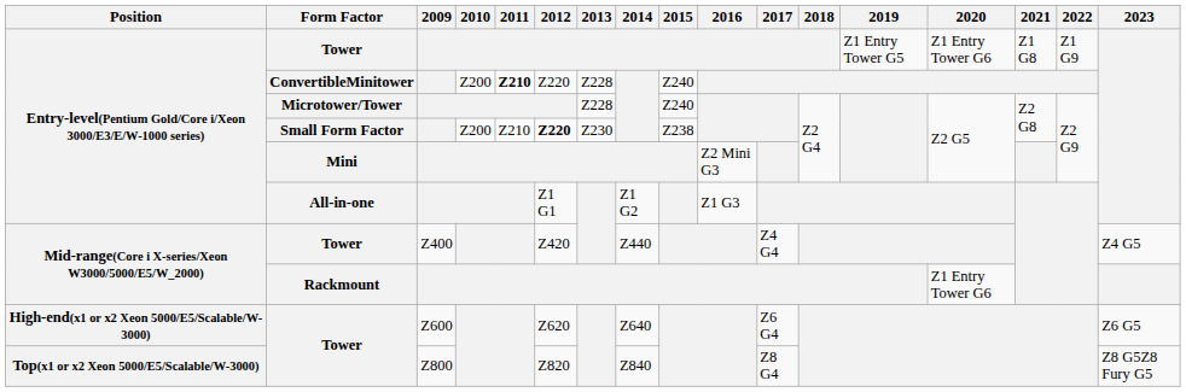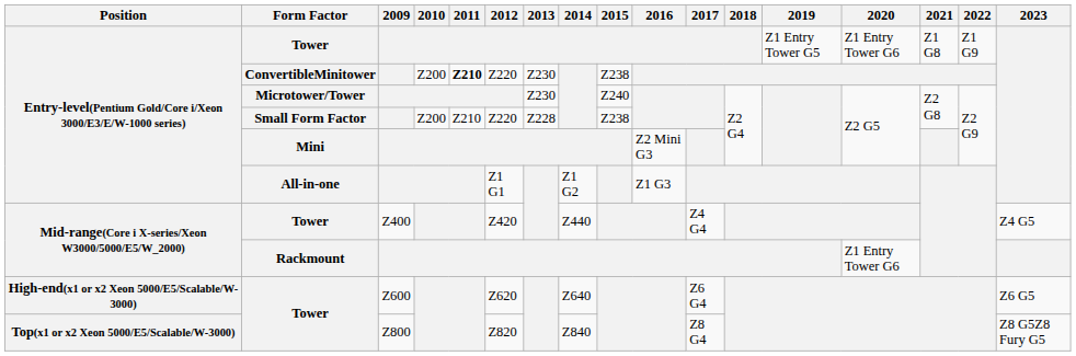ConvertibleMinitower | 2013: Z228 -> Z230
ConvertibleMinitower | 2015: Z240 -> Z238
Microtower/Tower | 2013: Z228 -> Z230
Small Form Factor | 2012: bold -> normal
Small Form Factor | 2013: Z230 -> Z228
